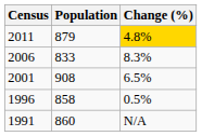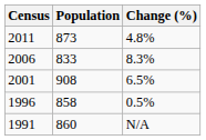2011 | Population: 879 -> 873
2011 | Change (%): gold background -> no background
